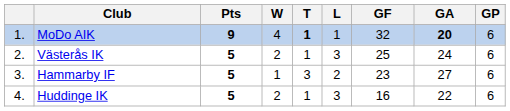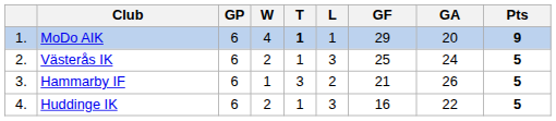columns swapped: GP <-> Pts
MoDo AIK | GF: 32 -> 29
MoDo AIK | GA: bold -> normal
Hammarby IF | GF: 23 -> 21
Hammarby IF | GA: 27 -> 26
